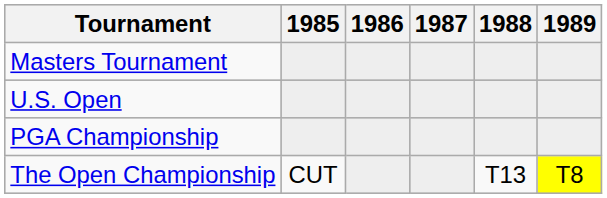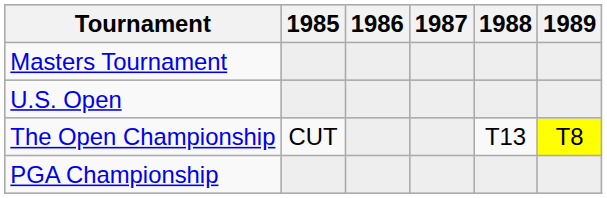rows swapped: The Open Championship <-> PGA Championship
